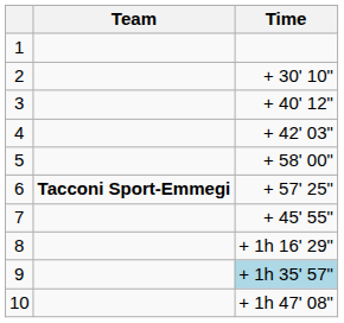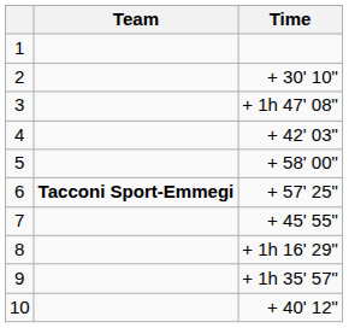3 | Time: + 40' 12" -> + 1h 47' 08"
9 | Time: lightblue background -> no background
10 | Time: + 1h 47' 08" -> + 40' 12"
